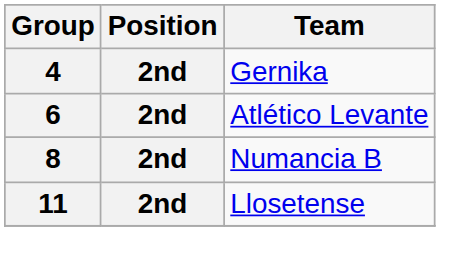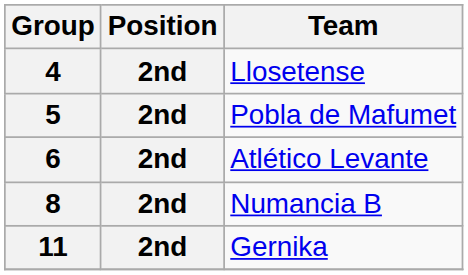4 | Team: Gernika -> Llosetense
+ row: 5 | 2nd | Pobla de Mafumet
11 | Team: Llosetense -> Gernika
